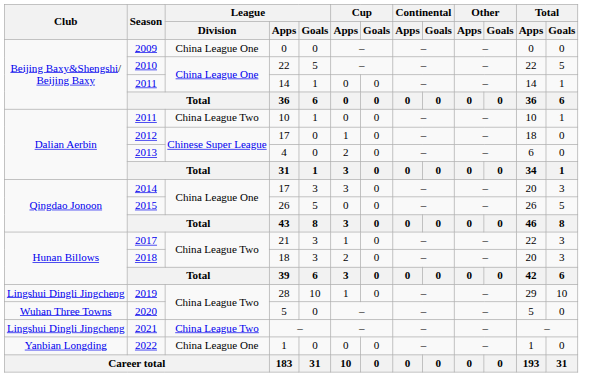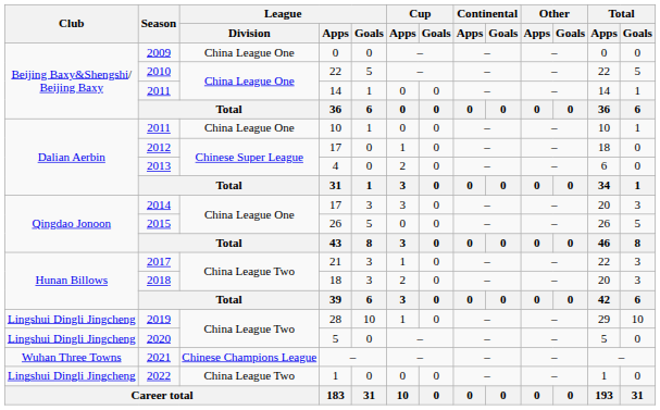2011 / 10 | League / Division: China League Two -> China League One
2020 | Club: Wuhan Three Towns -> Lingshui Dingli Jingcheng
2021 | Club: Lingshui Dingli Jingcheng -> Wuhan Three Towns
2021 | League / Division: China League Two -> Chinese Champions League
2022 | Club: Yanbian Longding -> Lingshui Dingli Jingcheng
2022 | League / Division: China League One -> China League Two
